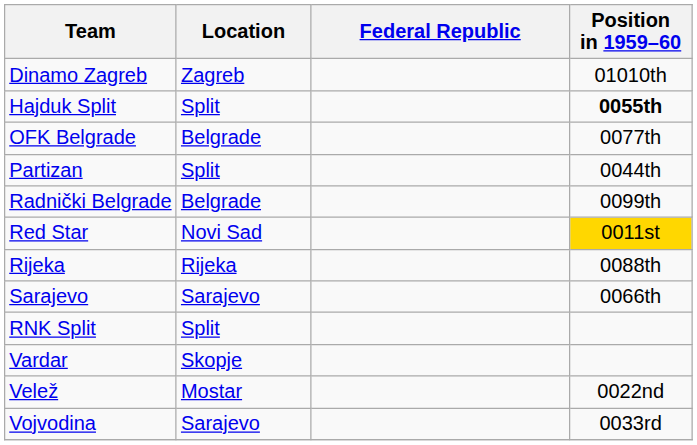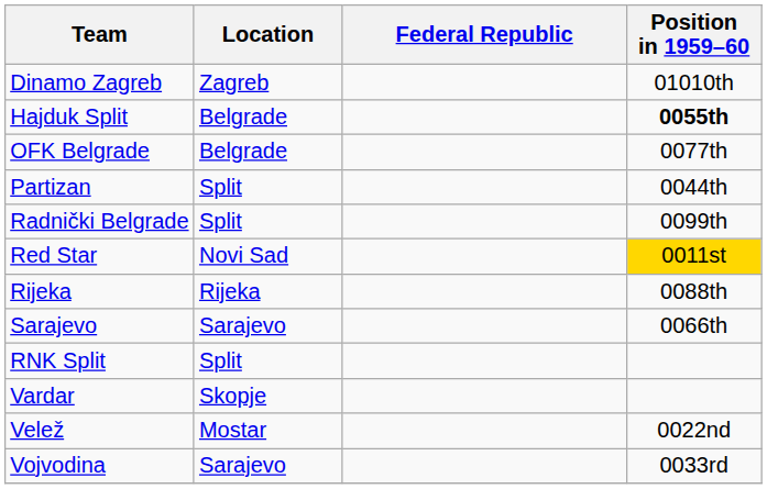Hajduk Split | Location: Split -> Belgrade
Radnički Belgrade | Location: Belgrade -> Split
